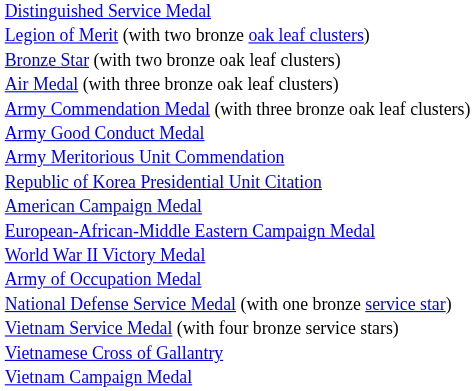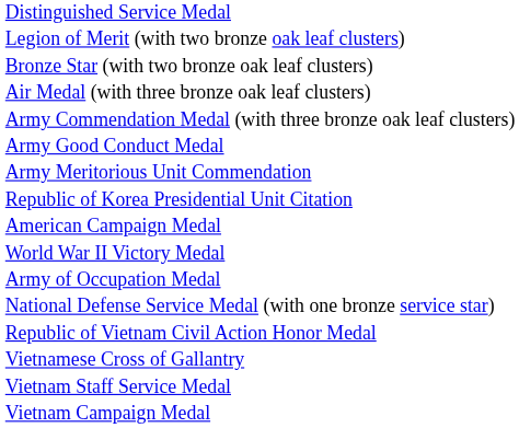- row: European-African-Middle Eastern Campaign Medal
- row: Vietnam Service Medal (with four bronze service stars)
+ row: Republic of Vietnam Civil Action Honor Medal
+ row: Vietnam Staff Service Medal
